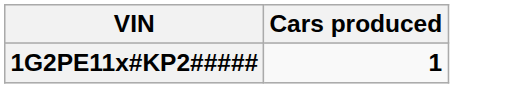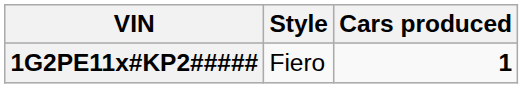+ column: Style | Fiero
